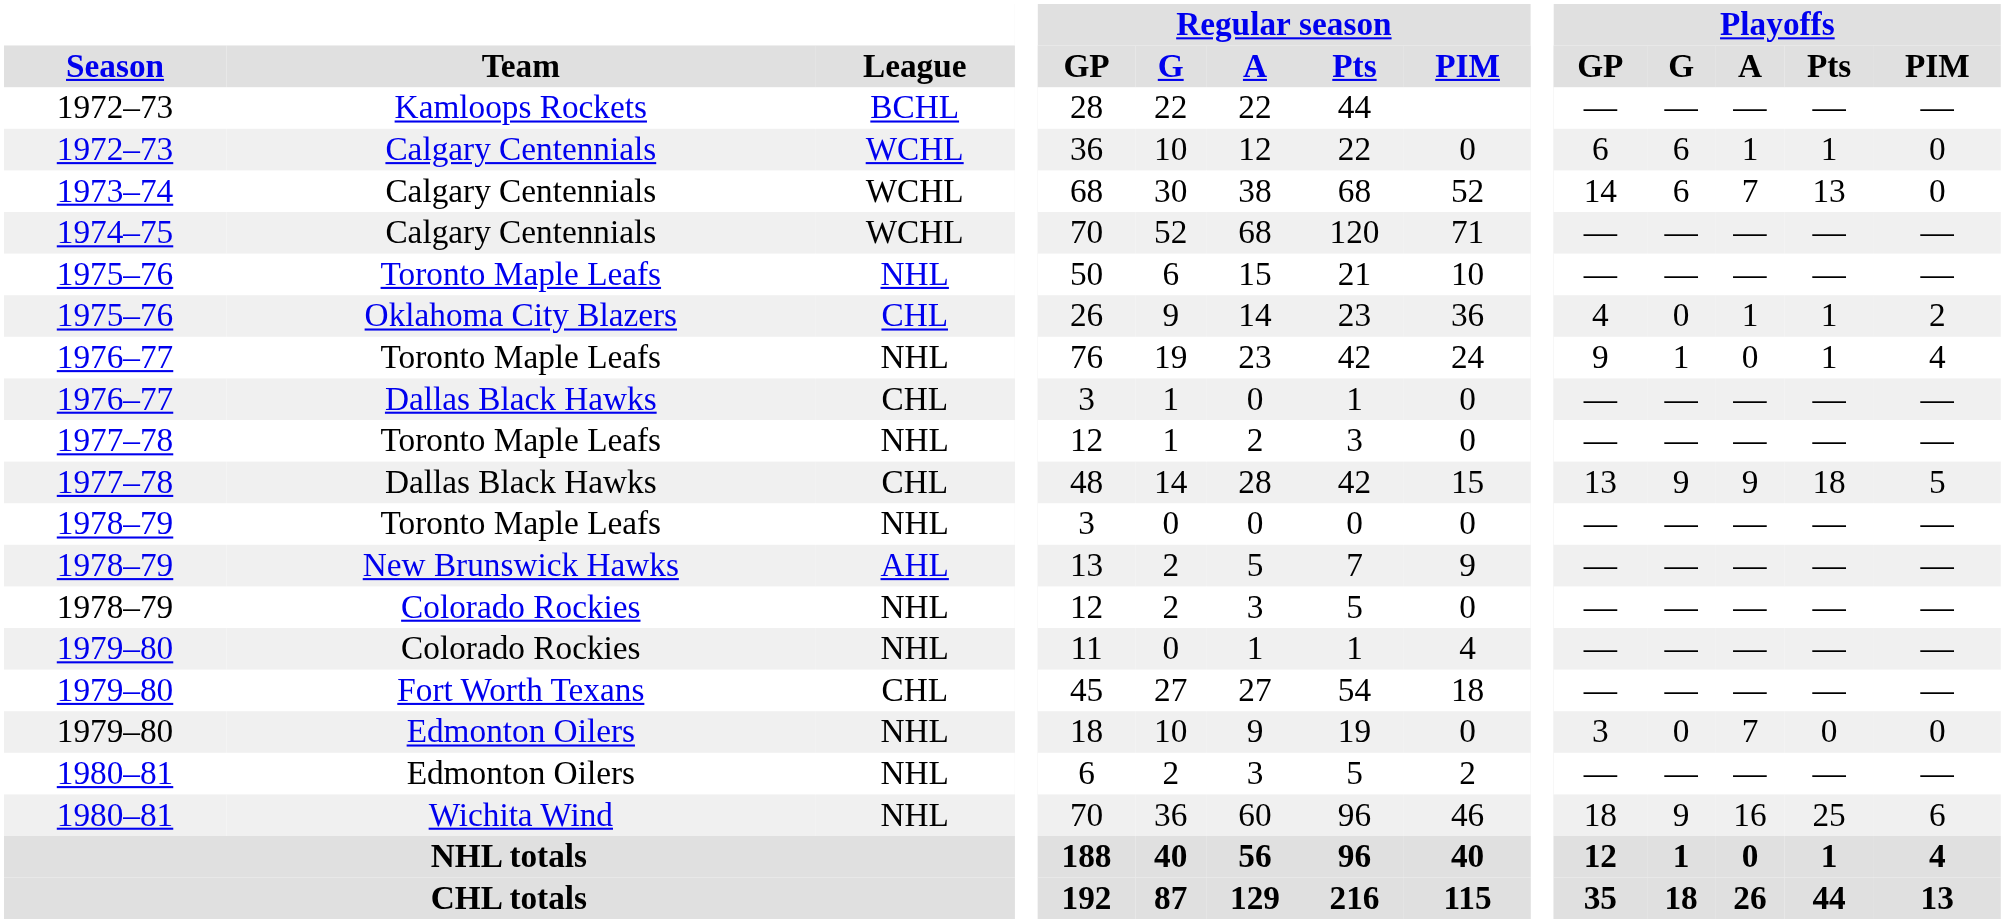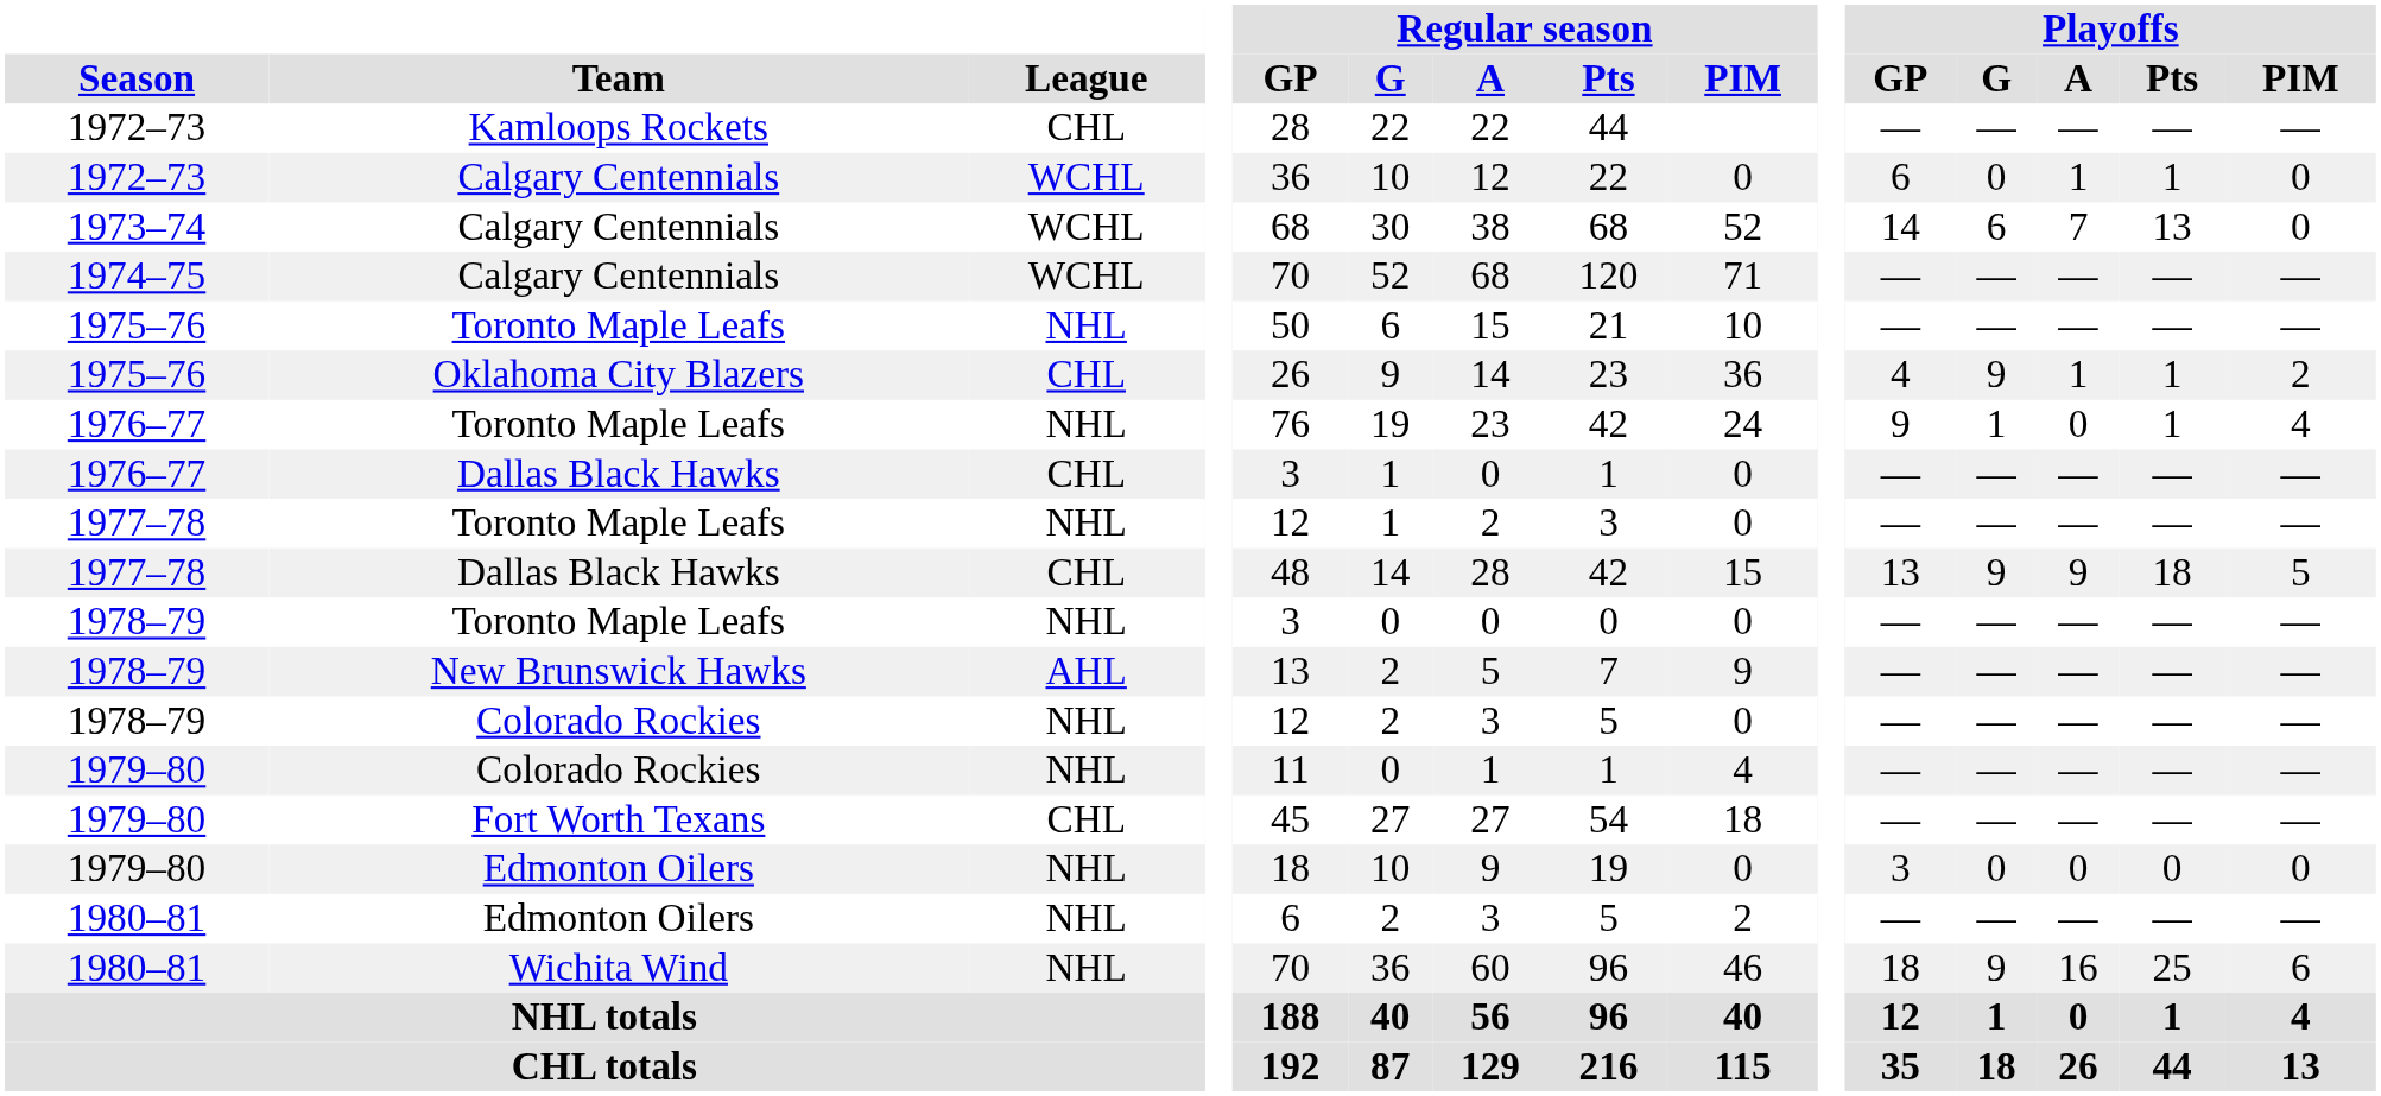Kamloops Rockets | League: BCHL -> CHL
1972–73 / Calgary Centennials | Playoffs / G: 6 -> 0
Oklahoma City Blazers | Playoffs / G: 0 -> 9
1979–80 / Edmonton Oilers | Playoffs / A: 7 -> 0
